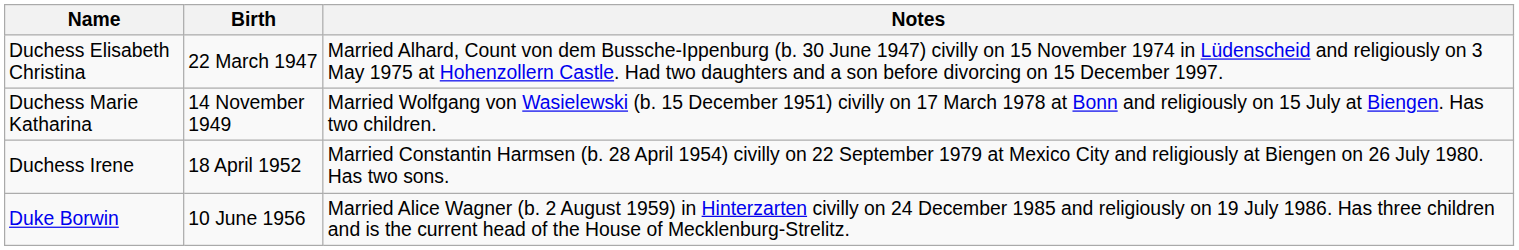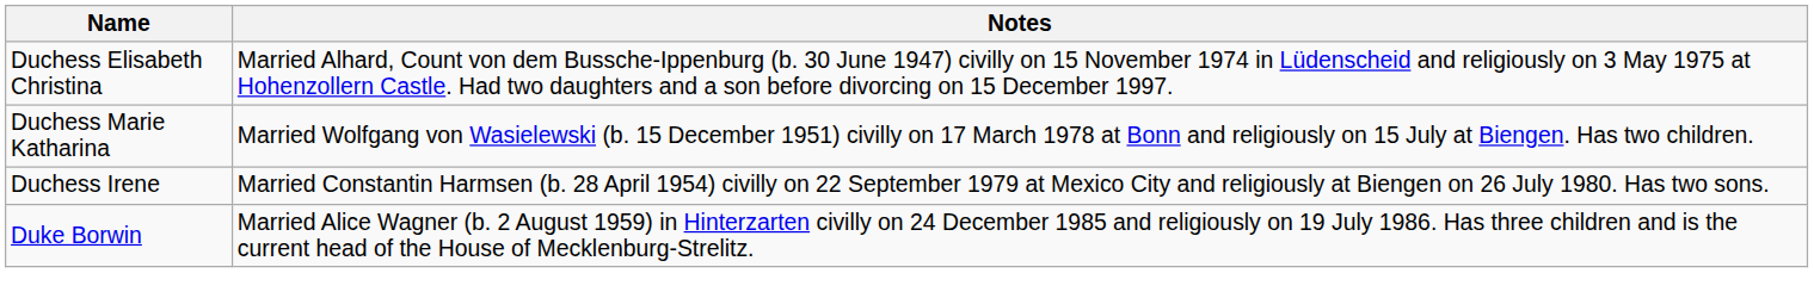- column: Birth | 22 March 1947 | 14 November 1949 | 18 April 1952 | 10 June 1956
